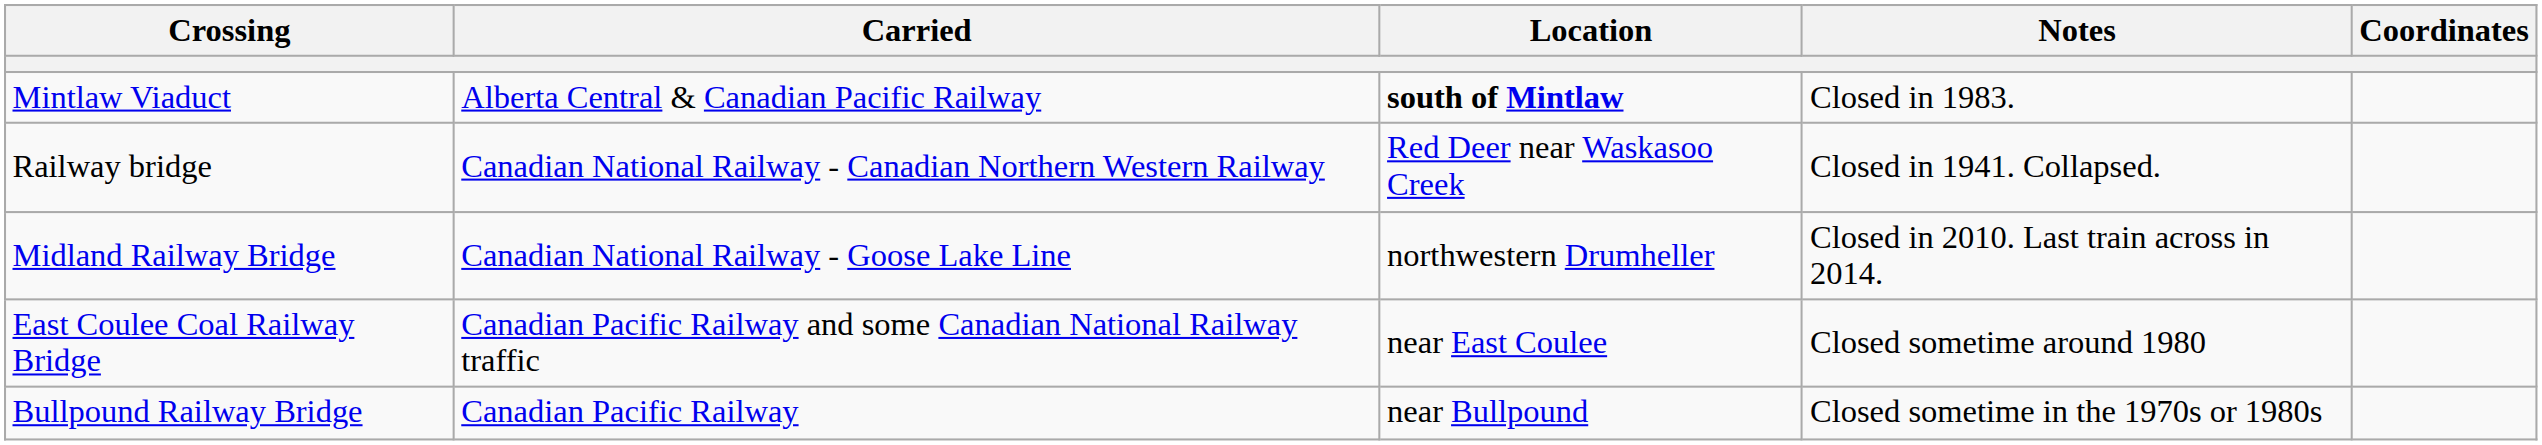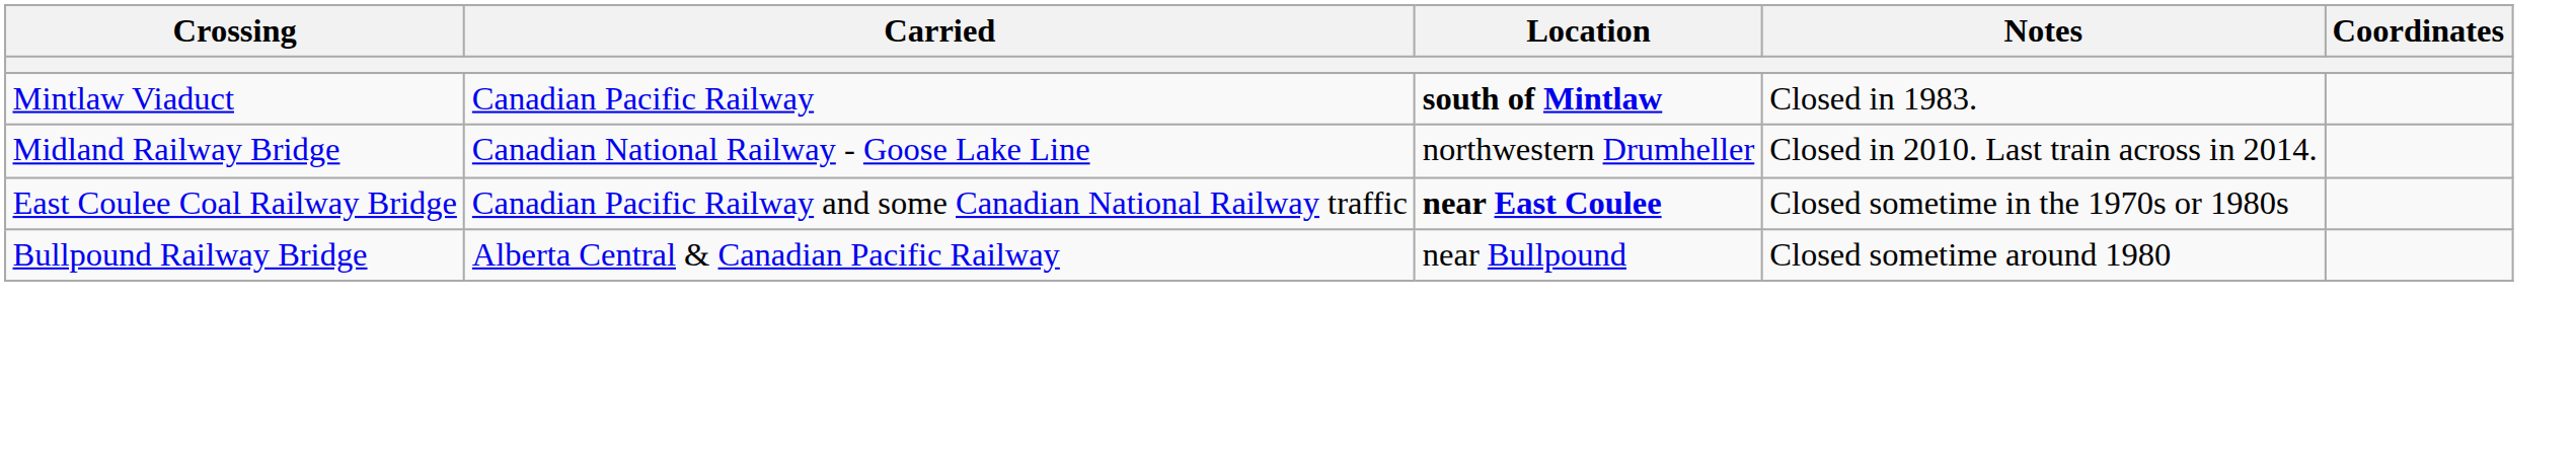Mintlaw Viaduct | Carried: Alberta Central & Canadian Pacific Railway -> Canadian Pacific Railway
- row: Railway bridge | Canadian National Railway - Canadian Northern Western Railway | Red Deer near Waskasoo Creek | Closed in 1941. Collapsed.
East Coulee Coal Railway Bridge | Location: normal -> bold
East Coulee Coal Railway Bridge | Notes: Closed sometime around 1980 -> Closed sometime in the 1970s or 1980s
Bullpound Railway Bridge | Carried: Canadian Pacific Railway -> Alberta Central & Canadian Pacific Railway
Bullpound Railway Bridge | Notes: Closed sometime in the 1970s or 1980s -> Closed sometime around 1980
